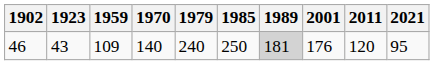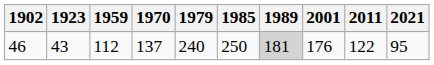46 | 1959: 109 -> 112
46 | 1970: 140 -> 137
46 | 2011: 120 -> 122
